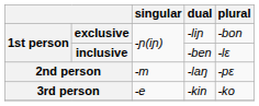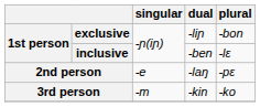2nd person | singular: -m -> -e
3rd person | singular: -e -> -m
